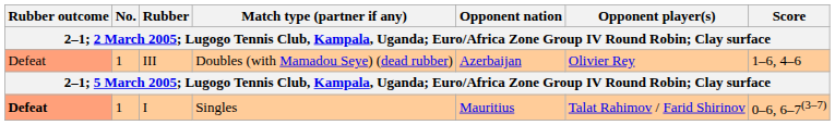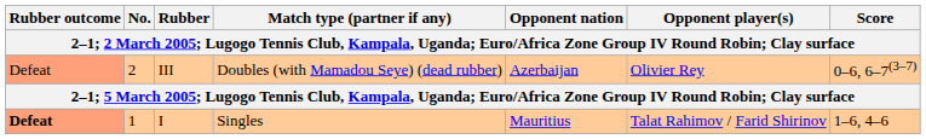III | No.: 1 -> 2
III | Score: 1–6, 4–6 -> 0–6, 6–7(3–7)
I | Score: 0–6, 6–7(3–7) -> 1–6, 4–6
